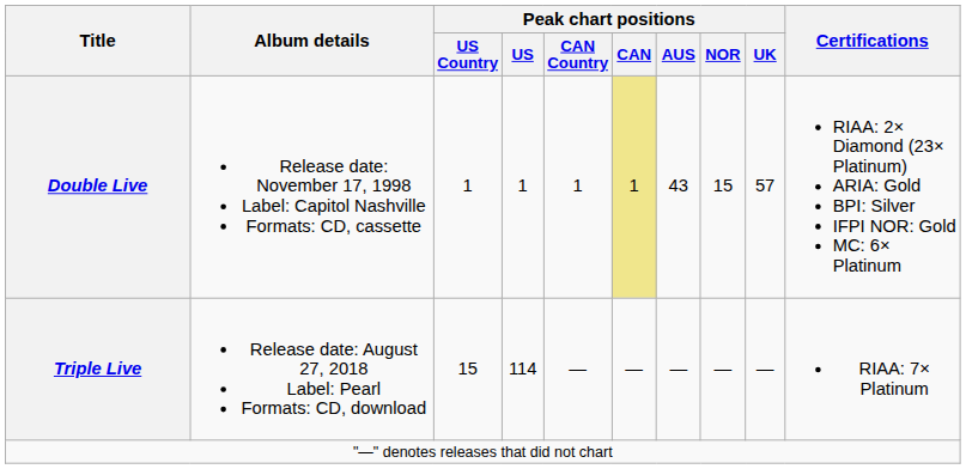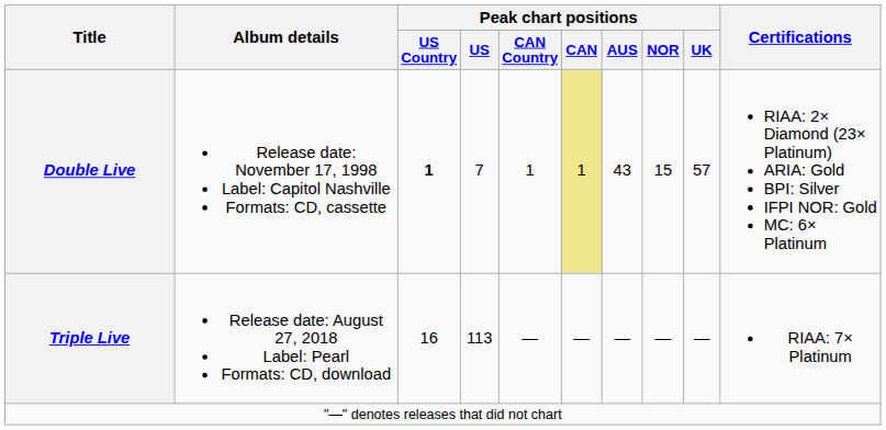Double Live | Peak chart positions / US Country: normal -> bold
Double Live | Peak chart positions / US: 1 -> 7
Triple Live | Peak chart positions / US Country: 15 -> 16
Triple Live | Peak chart positions / US: 114 -> 113
